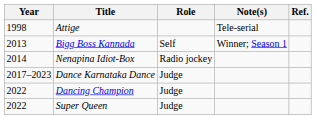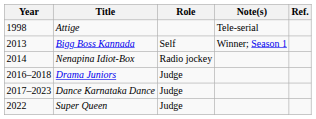+ row: 2016–2018 | Drama Juniors | Judge
- row: 2022 | Dancing Champion | Judge
